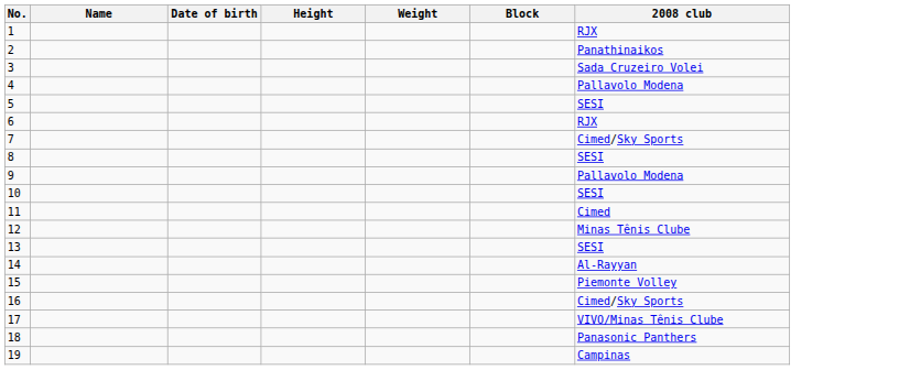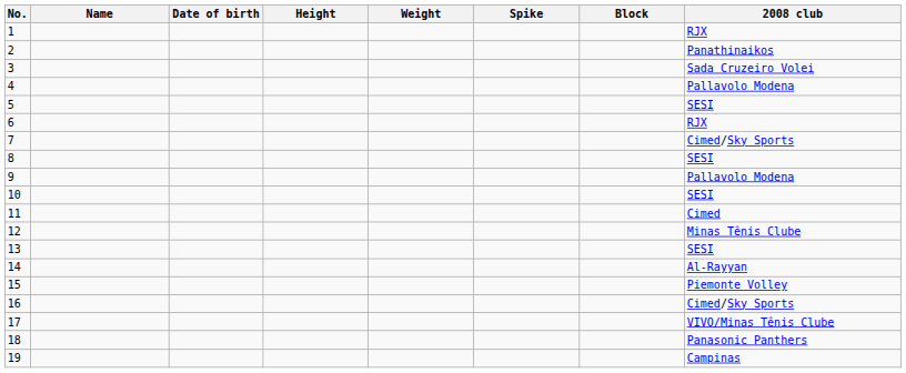+ column: Spike
